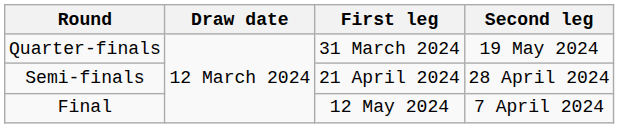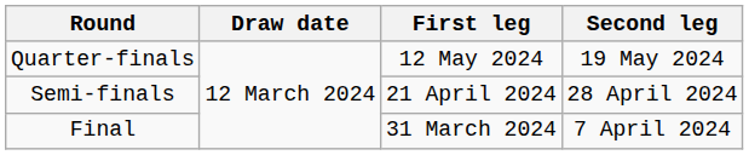Quarter-finals | First leg: 31 March 2024 -> 12 May 2024
Final | First leg: 12 May 2024 -> 31 March 2024
